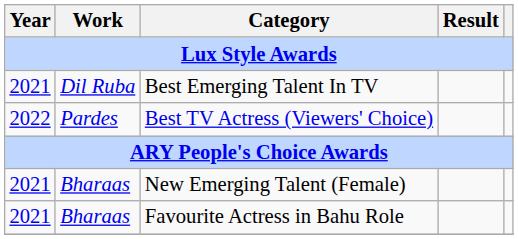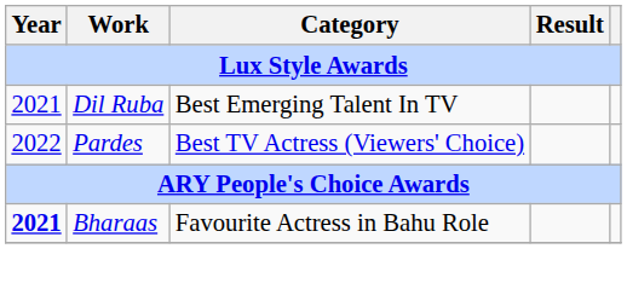- row: 2021 | Bharaas | New Emerging Talent (Female)
Favourite Actress in Bahu Role | Year: normal -> bold
